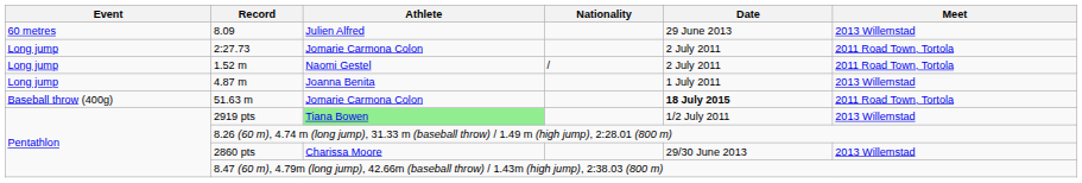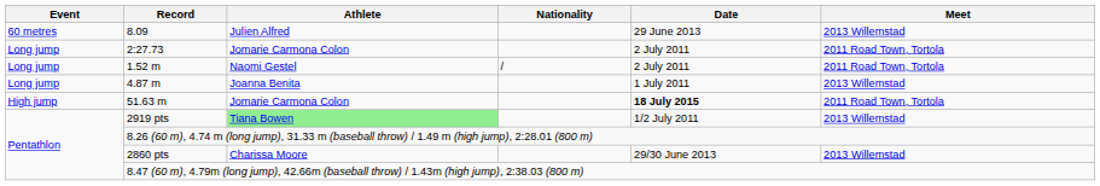51.63 m | Event: Baseball throw (400g) -> High jump
